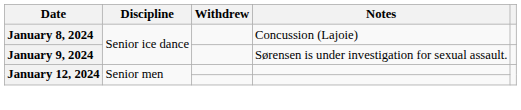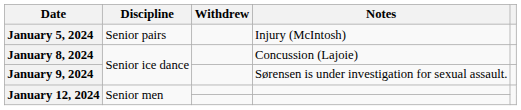+ row: January 5, 2024 | Senior pairs | Injury (McIntosh)
